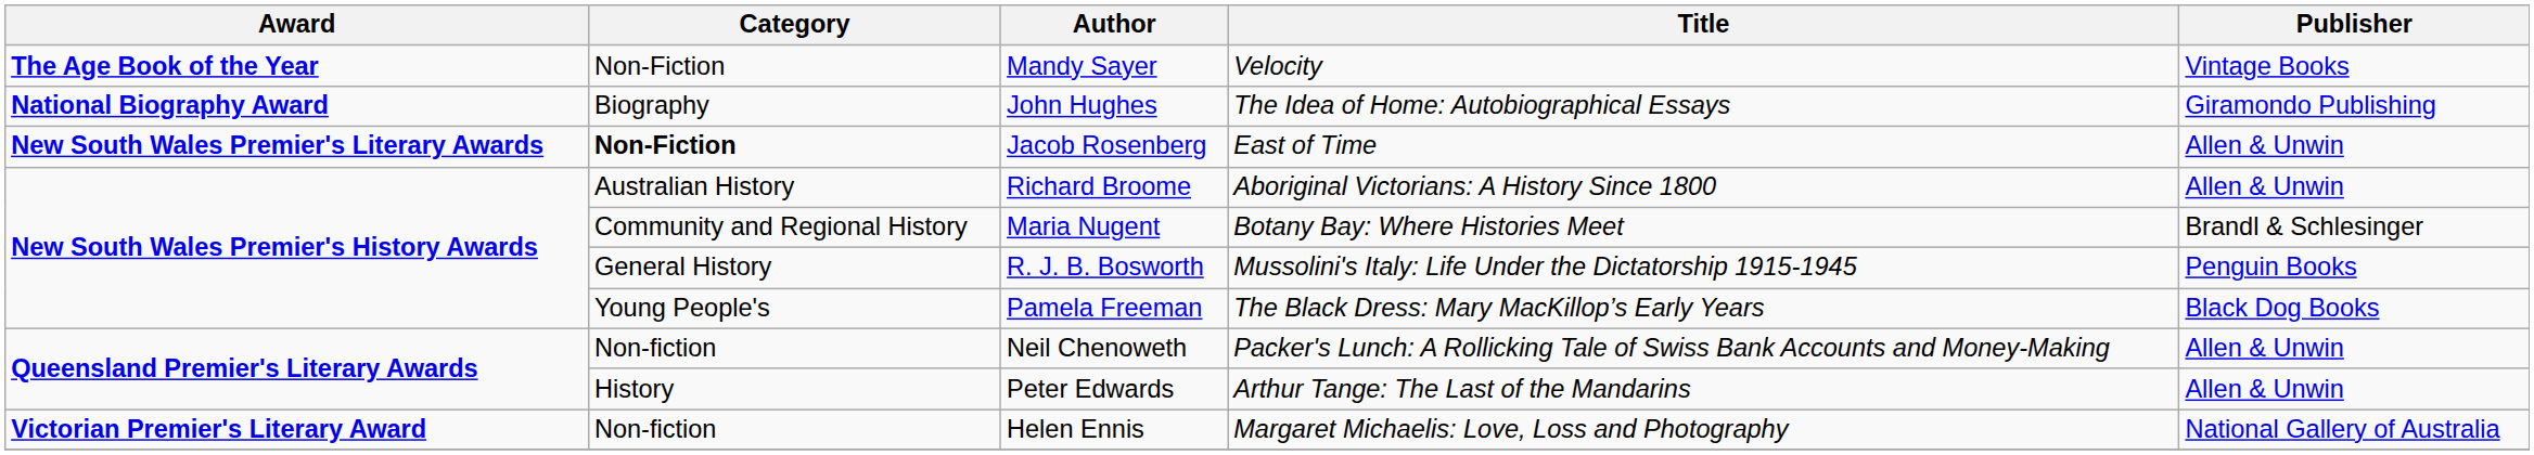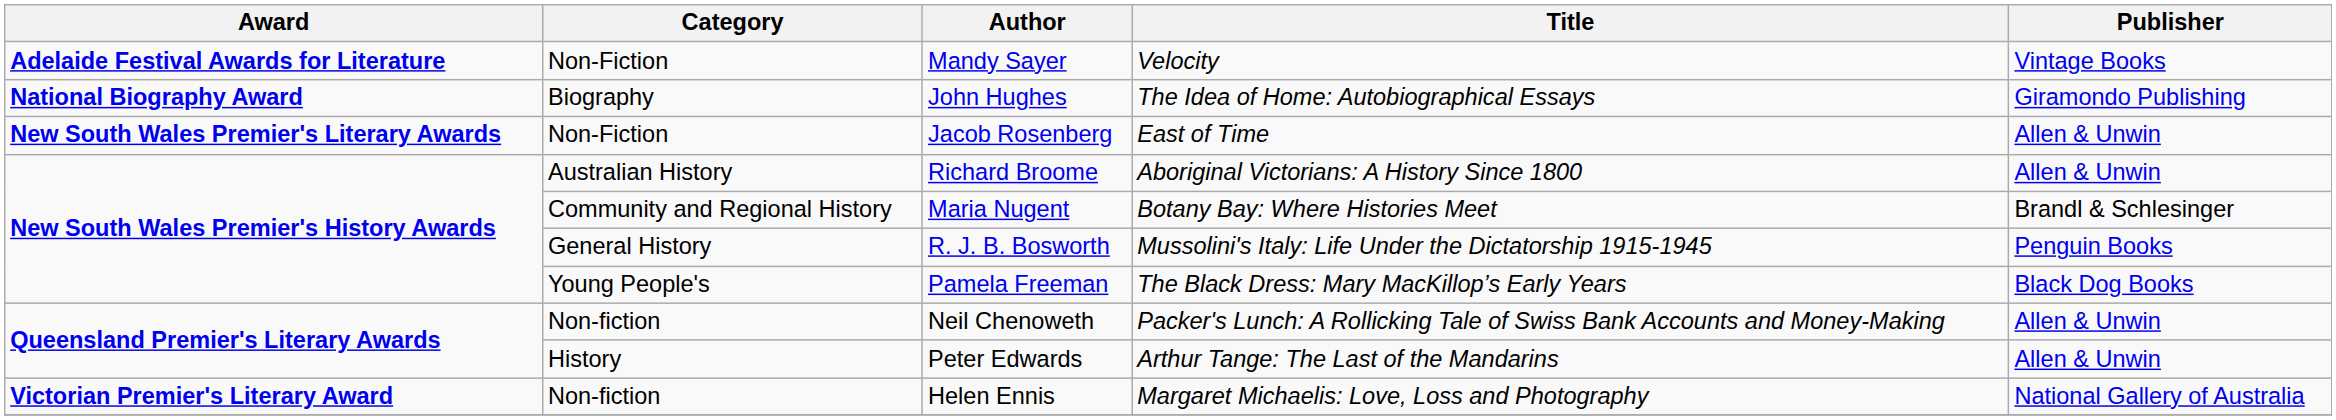+ row: Adelaide Festival Awards for Literature | Non-Fiction | Mandy Sayer | Velocity | Vintage Books
- row: The Age Book of the Year | Non-Fiction | Mandy Sayer | Velocity | Vintage Books
Jacob Rosenberg | Category: bold -> normal
